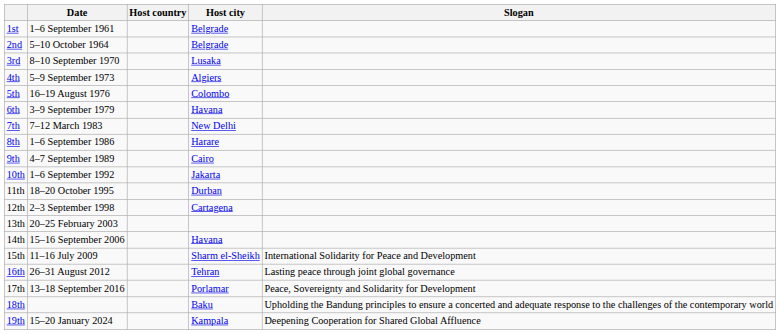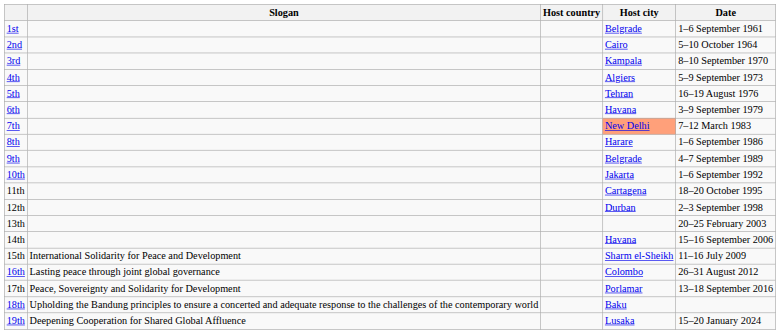columns swapped: Date <-> Slogan
2nd | Host city: Belgrade -> Cairo
3rd | Host city: Lusaka -> Kampala
5th | Host city: Colombo -> Tehran
7th | Host city: no background -> lightsalmon background
9th | Host city: Cairo -> Belgrade
11th | Host city: Durban -> Cartagena
12th | Host city: Cartagena -> Durban
16th | Host city: Tehran -> Colombo
19th | Host city: Kampala -> Lusaka
